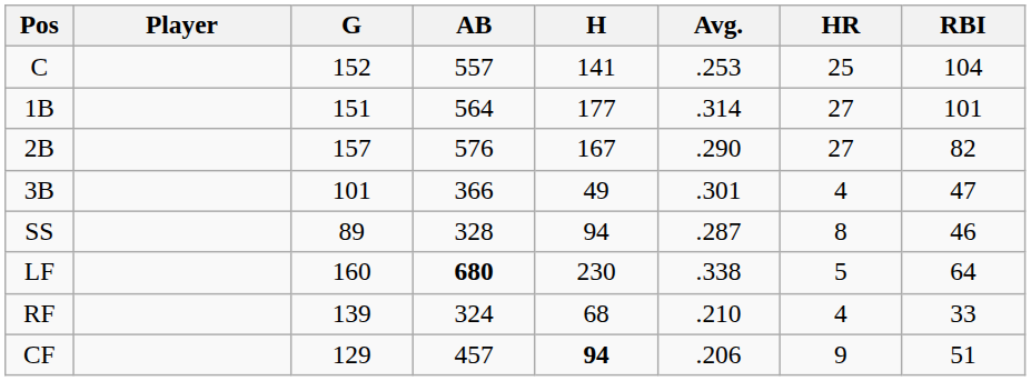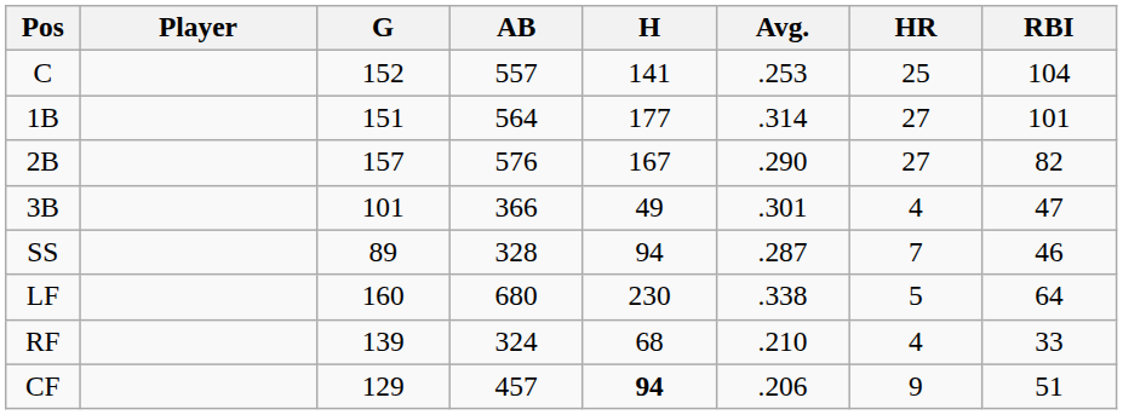SS | HR: 8 -> 7
LF | AB: bold -> normal
